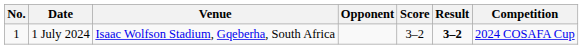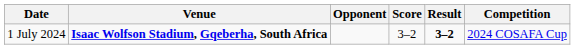- column: No. | 1
1 July 2024 | Venue: normal -> bold
